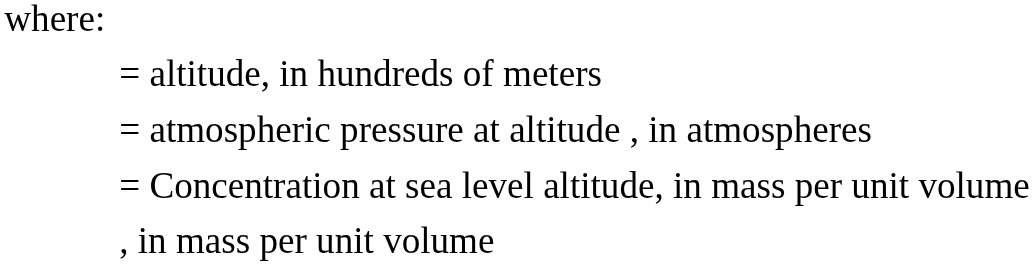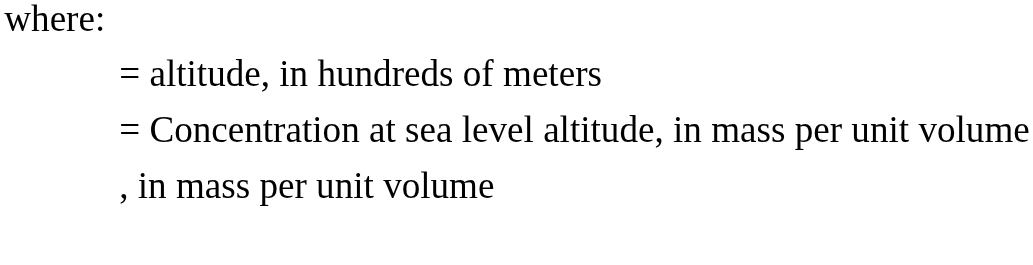- row: = atmospheric pressure at altitude , in atmospheres
